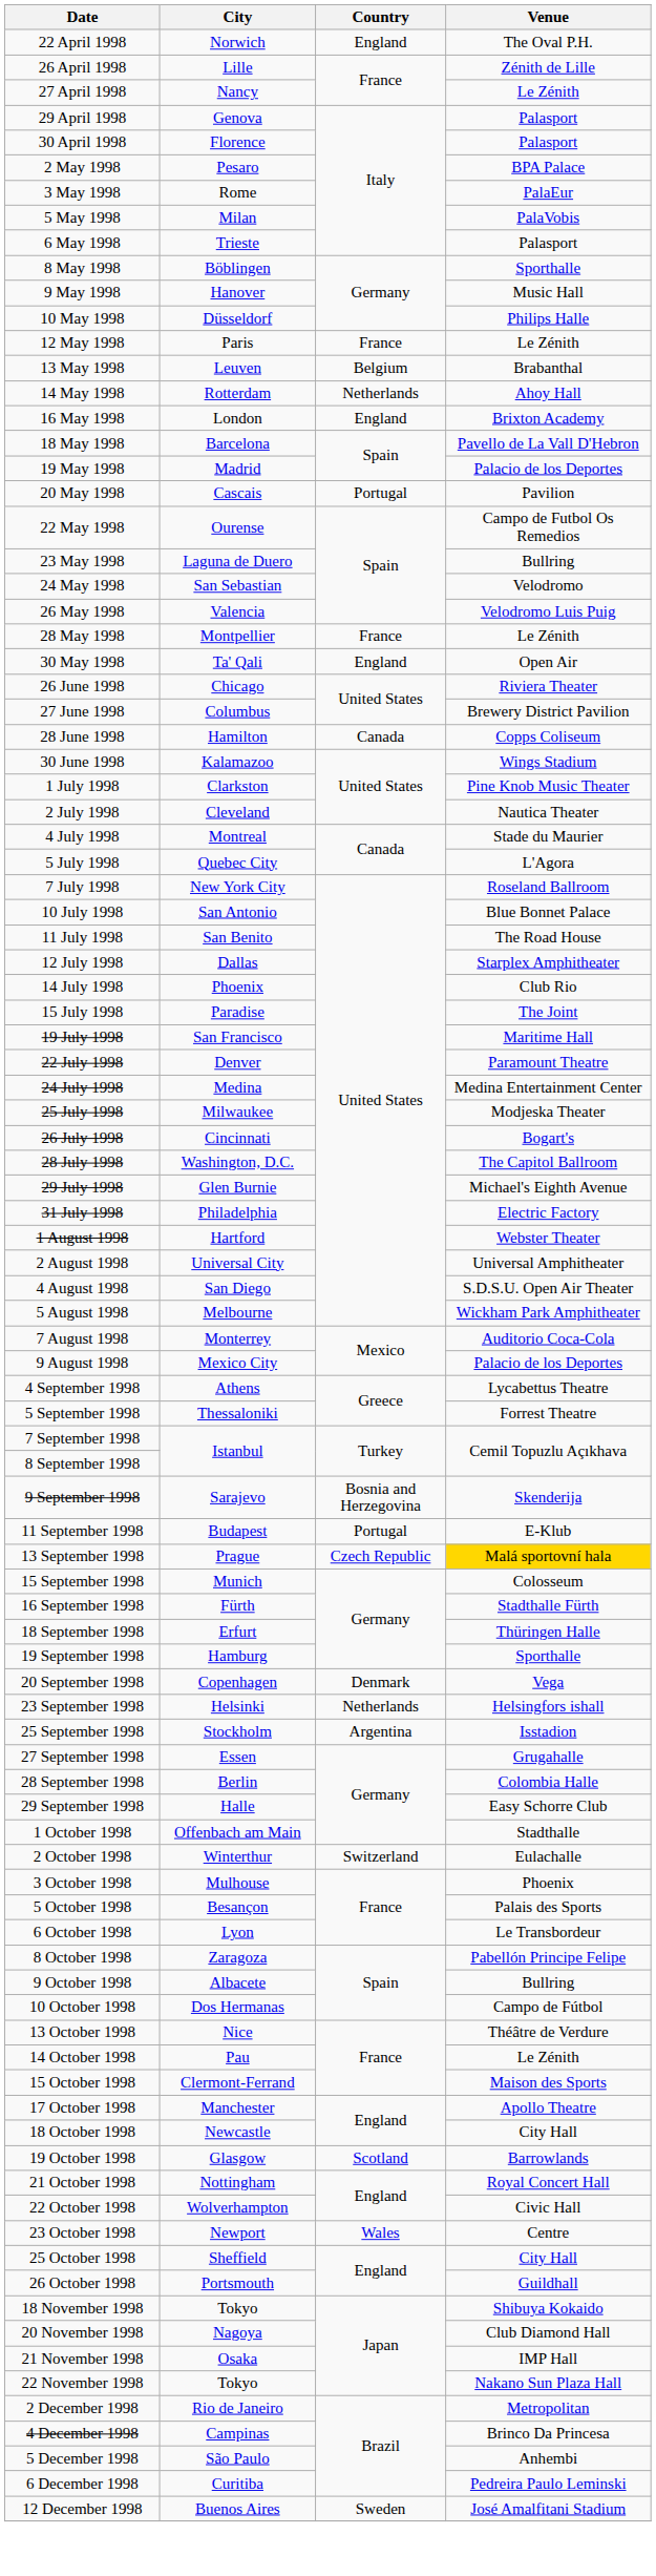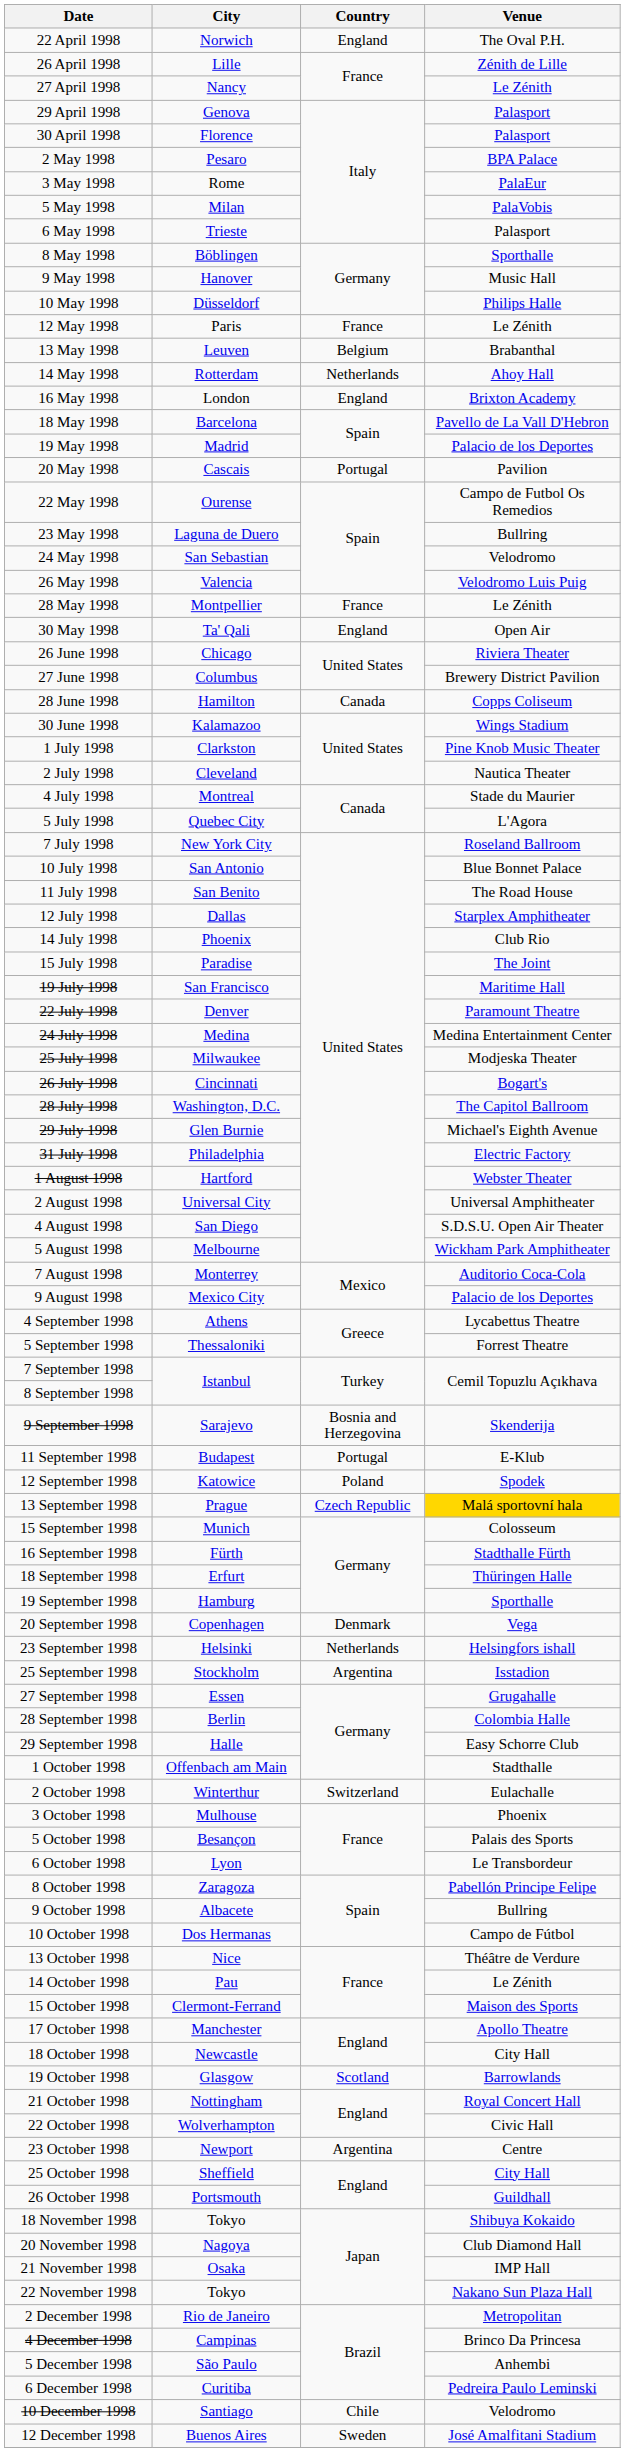+ row: 12 September 1998 | Katowice | Poland | Spodek
23 October 1998 | Country: Wales -> Argentina
+ row: 10 December 1998 | Santiago | Chile | Velodromo
